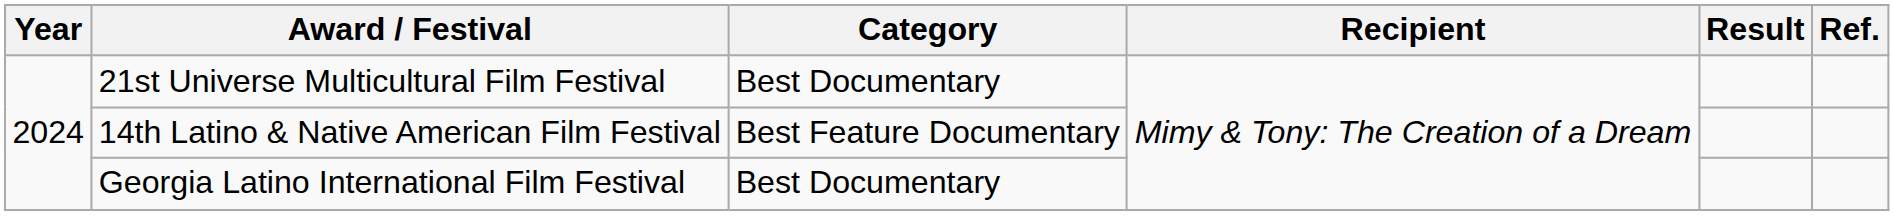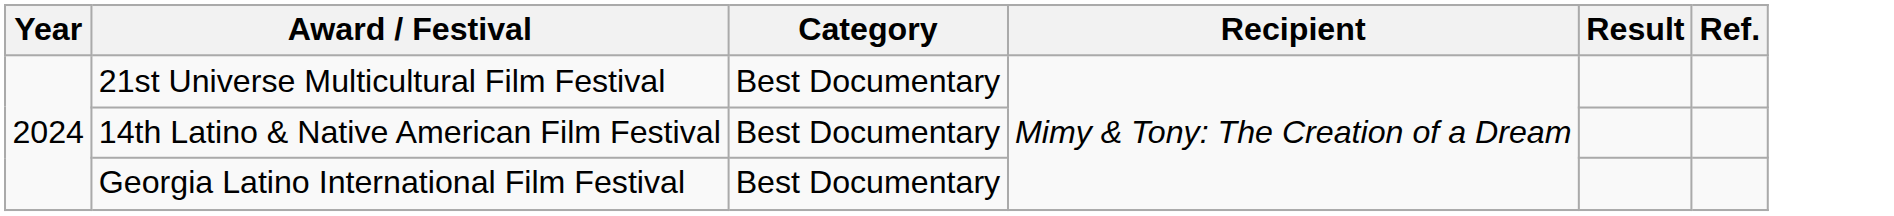14th Latino & Native American Film Festival | Category: Best Feature Documentary -> Best Documentary
